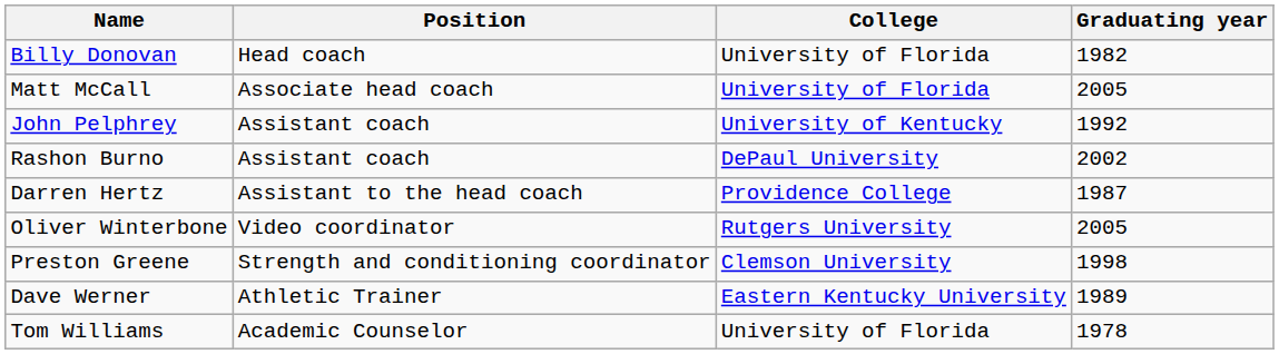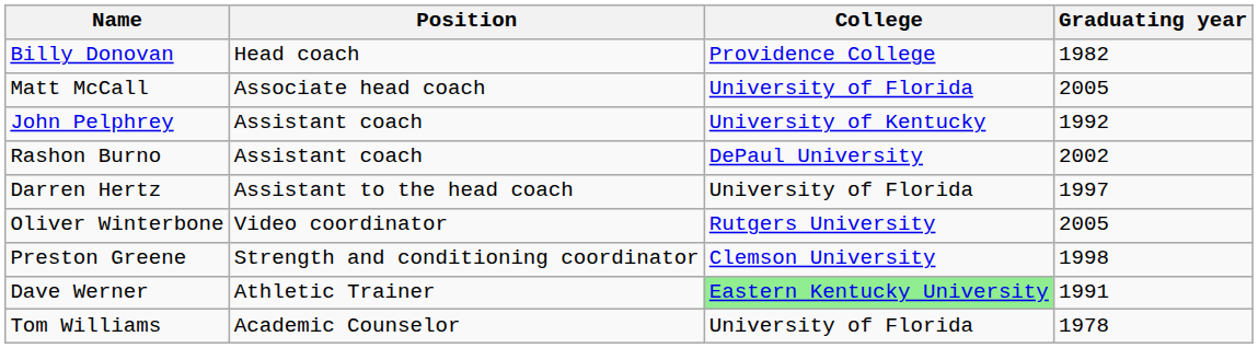Billy Donovan | College: University of Florida -> Providence College
Darren Hertz | College: Providence College -> University of Florida
Darren Hertz | Graduating year: 1987 -> 1997
Dave Werner | College: no background -> lightgreen background
Dave Werner | Graduating year: 1989 -> 1991
